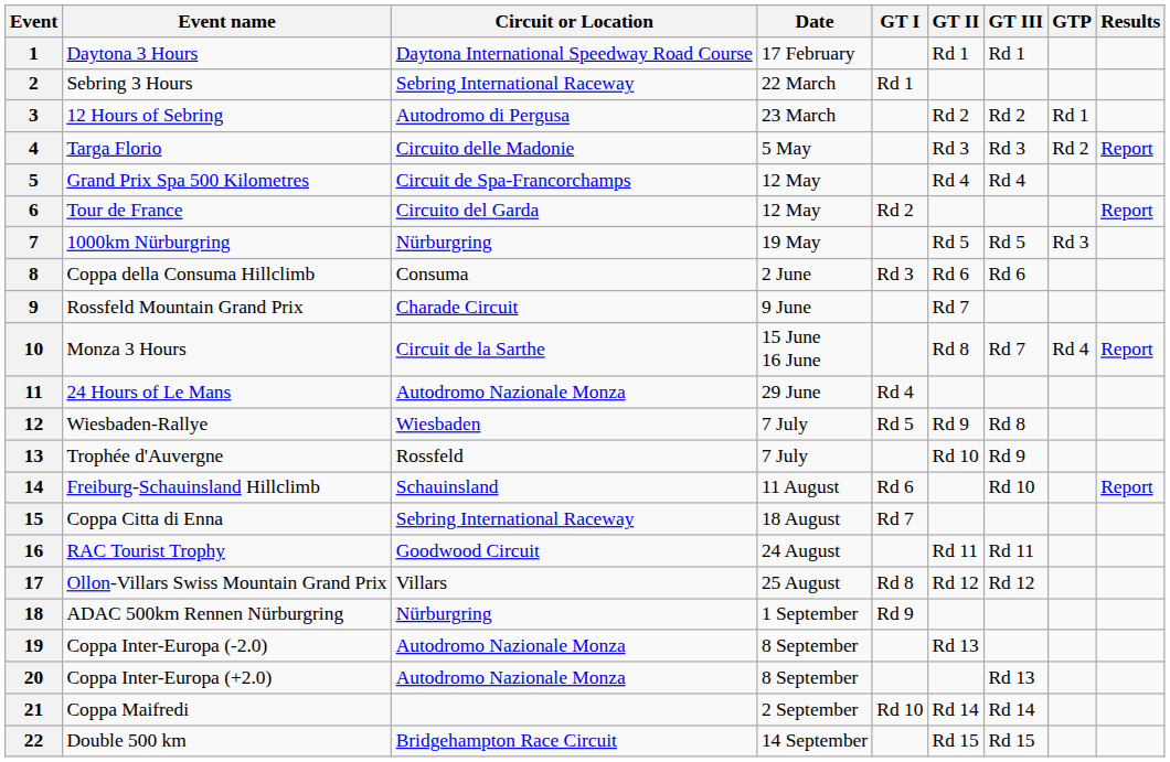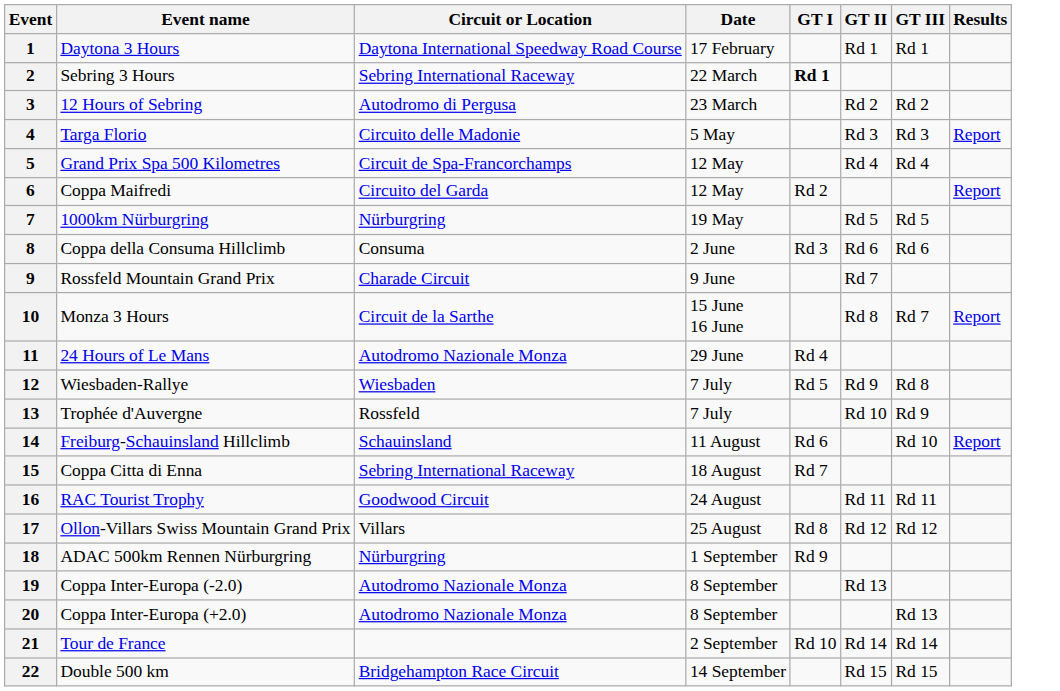- column: GTP | Rd 1 | Rd 2 | Rd 3 | Rd 4
2 | GT I: normal -> bold
6 | Event name: Tour de France -> Coppa Maifredi
21 | Event name: Coppa Maifredi -> Tour de France
